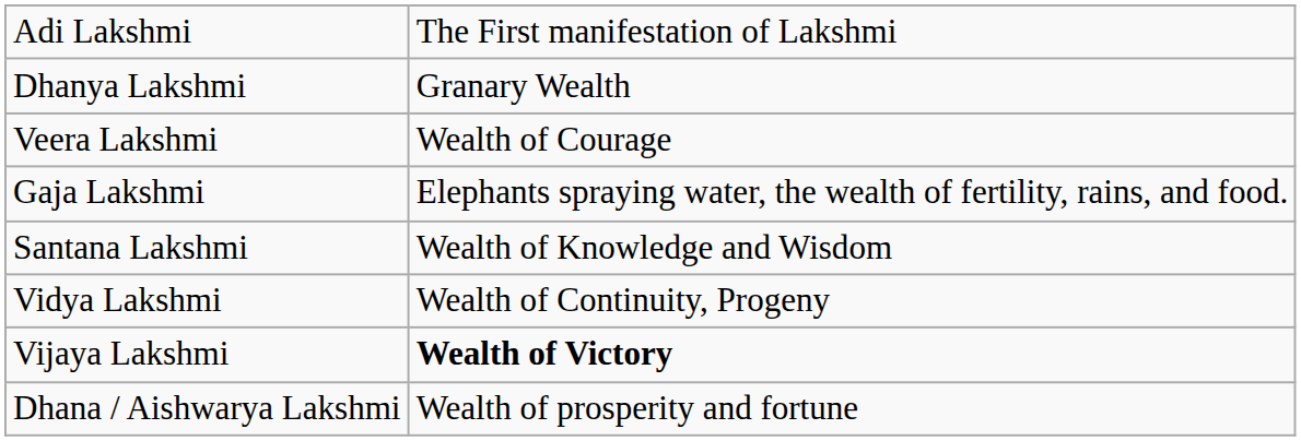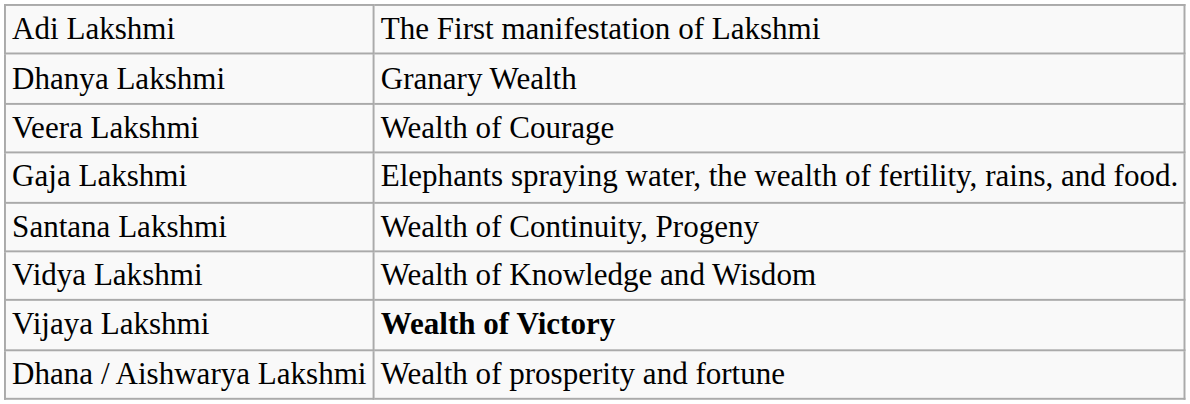Santana Lakshmi | column 2: Wealth of Knowledge and Wisdom -> Wealth of Continuity, Progeny
Vidya Lakshmi | column 2: Wealth of Continuity, Progeny -> Wealth of Knowledge and Wisdom
